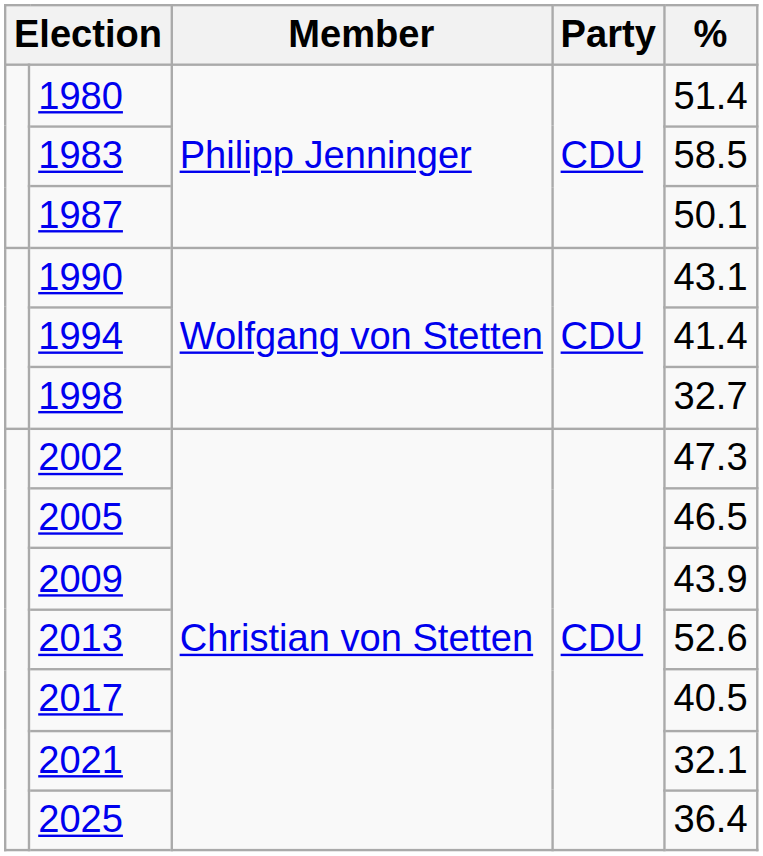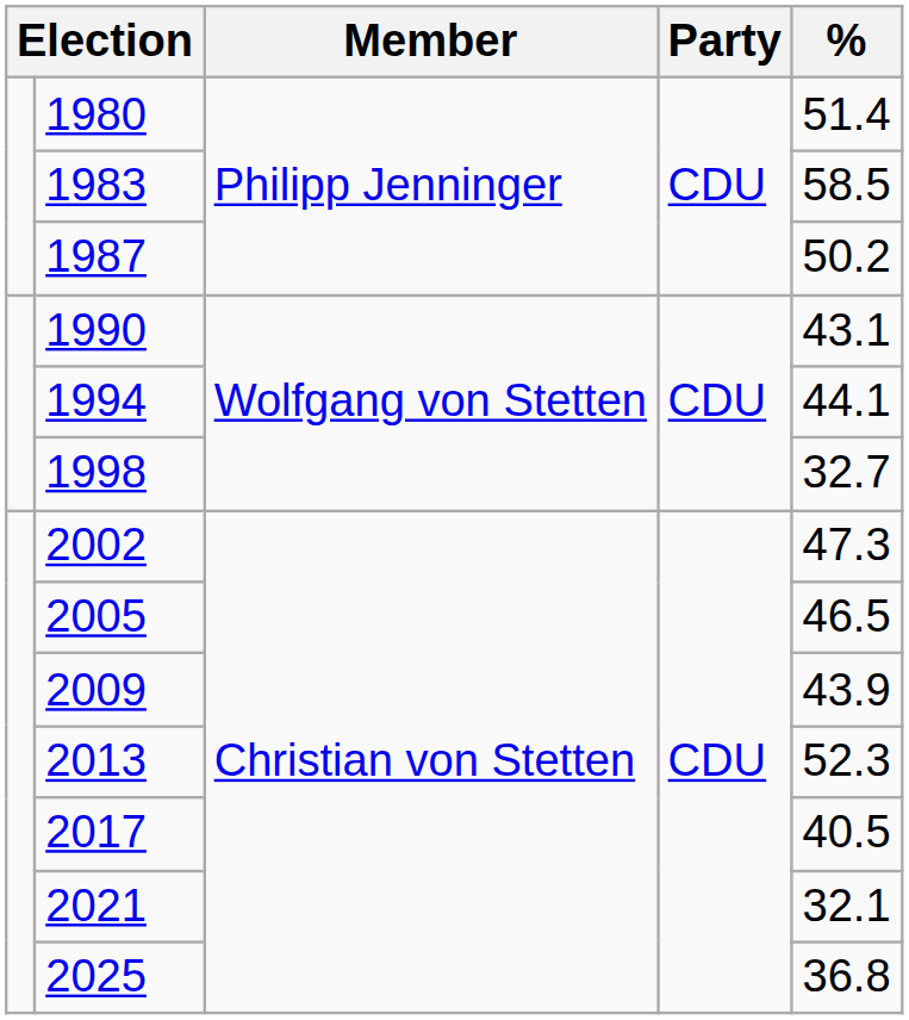1987 | %: 50.1 -> 50.2
1994 | %: 41.4 -> 44.1
2013 | %: 52.6 -> 52.3
2025 | %: 36.4 -> 36.8
